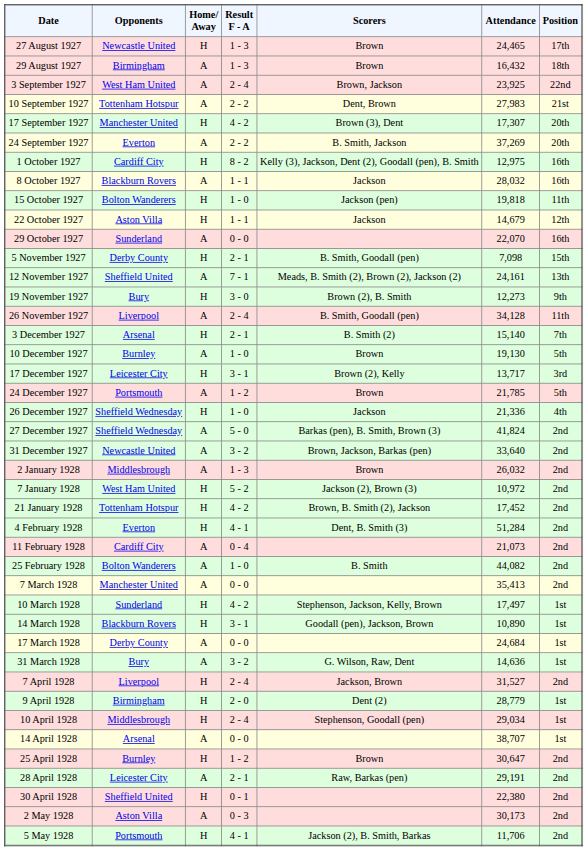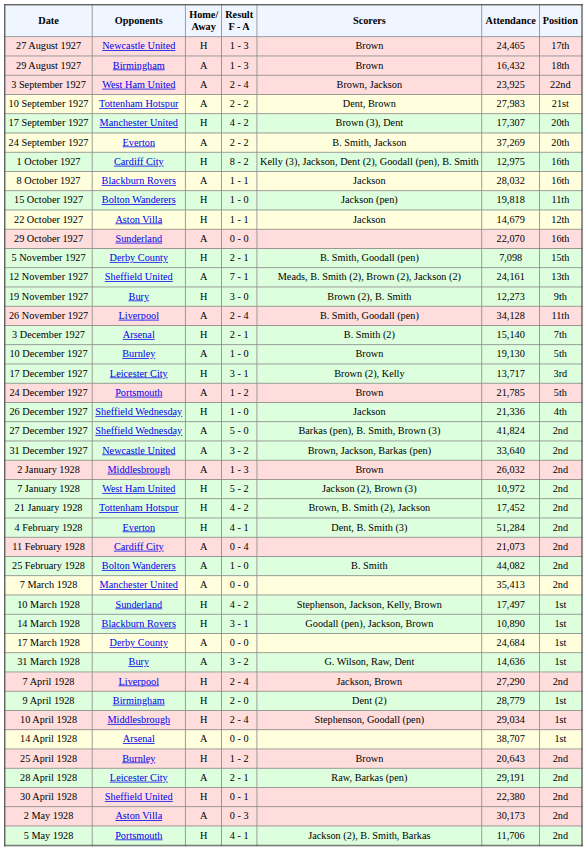7 April 1928 | Attendance: 31,527 -> 27,290
25 April 1928 | Attendance: 30,647 -> 20,643
